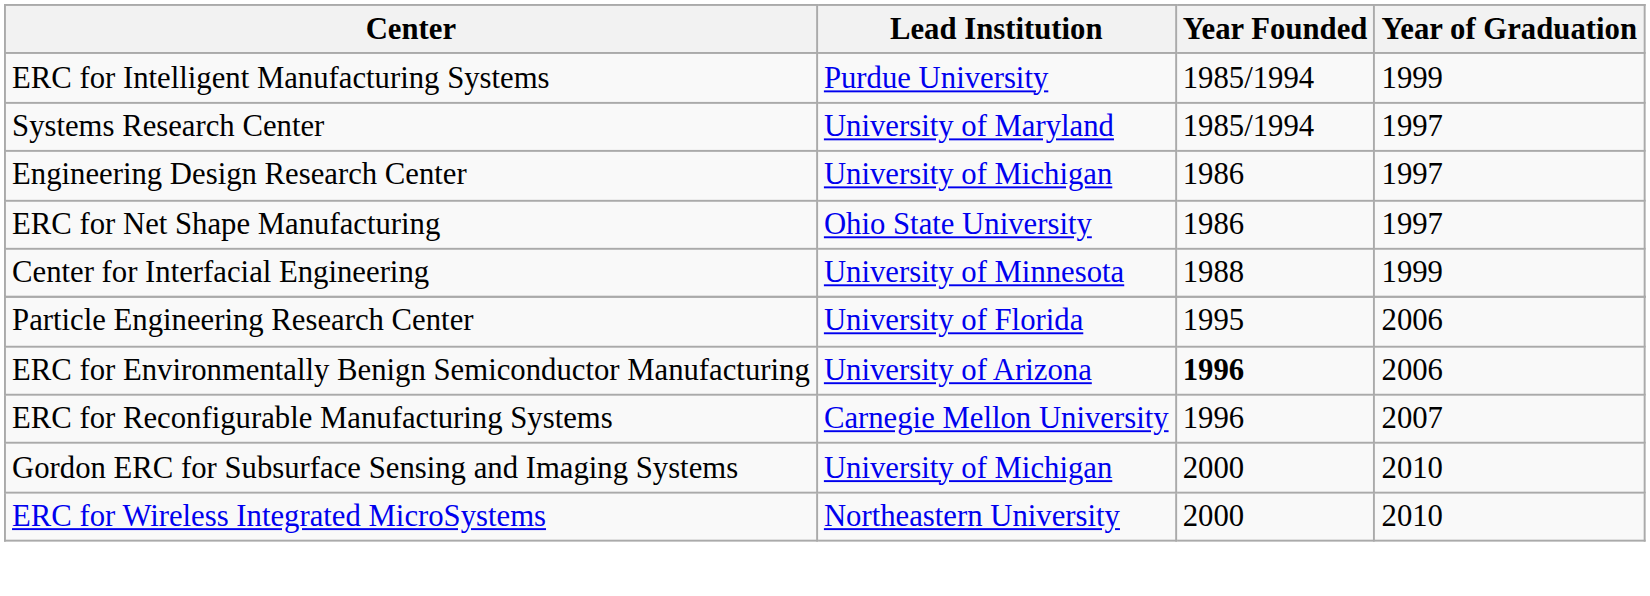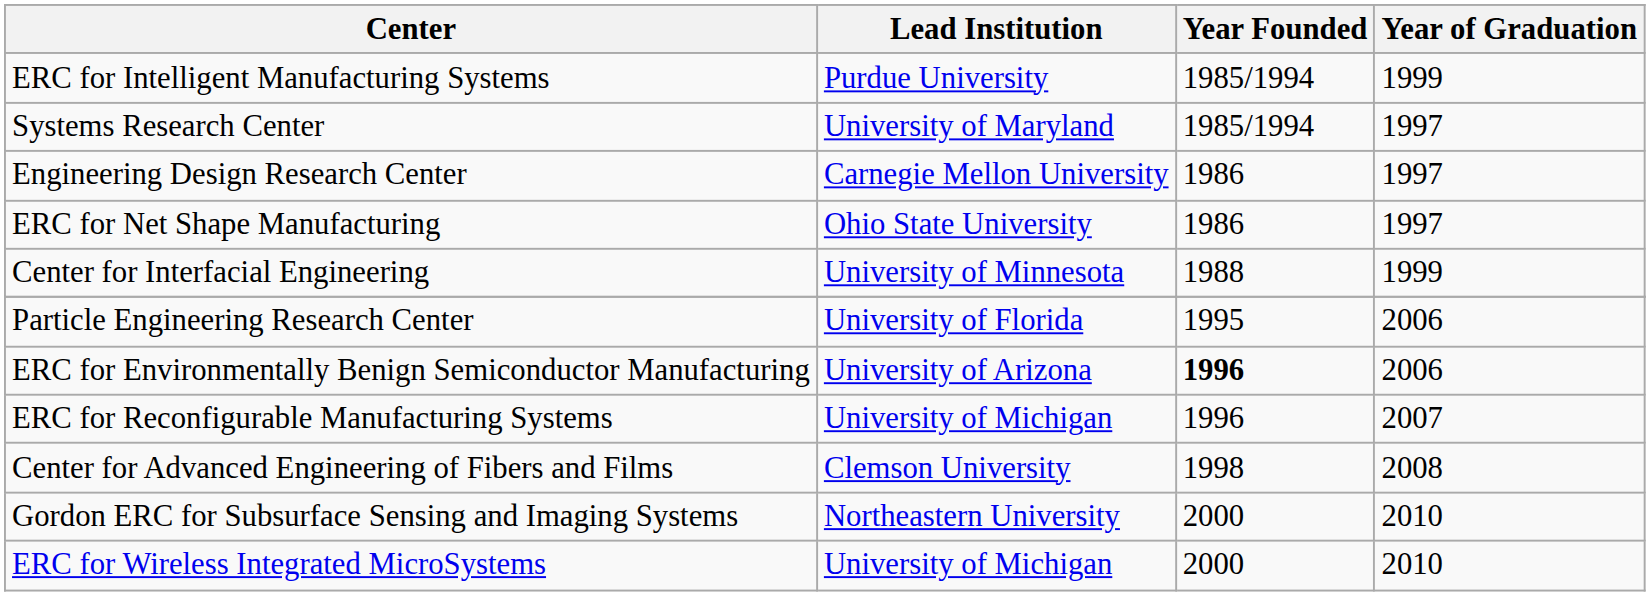Engineering Design Research Center | Lead Institution: University of Michigan -> Carnegie Mellon University
ERC for Reconfigurable Manufacturing Systems | Lead Institution: Carnegie Mellon University -> University of Michigan
+ row: Center for Advanced Engineering of Fibers and Films | Clemson University | 1998 | 2008
Gordon ERC for Subsurface Sensing and Imaging Systems | Lead Institution: University of Michigan -> Northeastern University
ERC for Wireless Integrated MicroSystems | Lead Institution: Northeastern University -> University of Michigan
